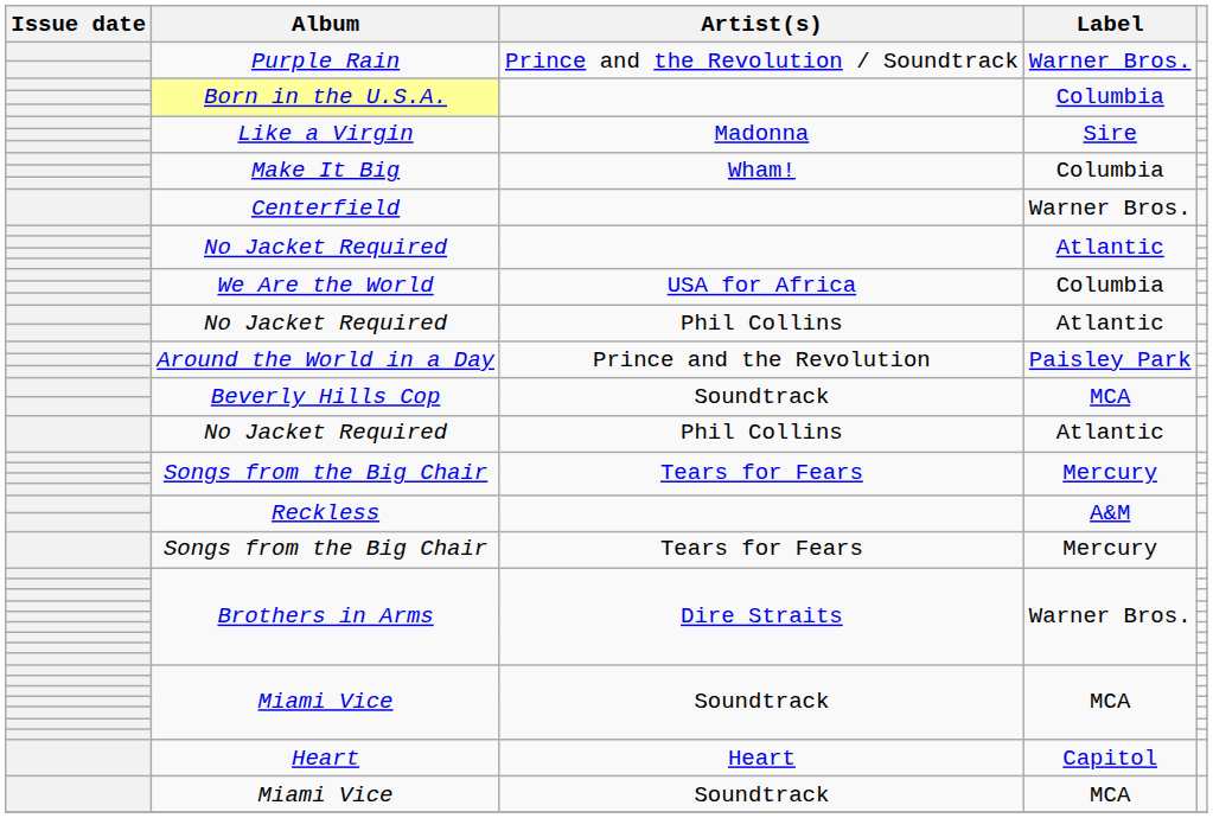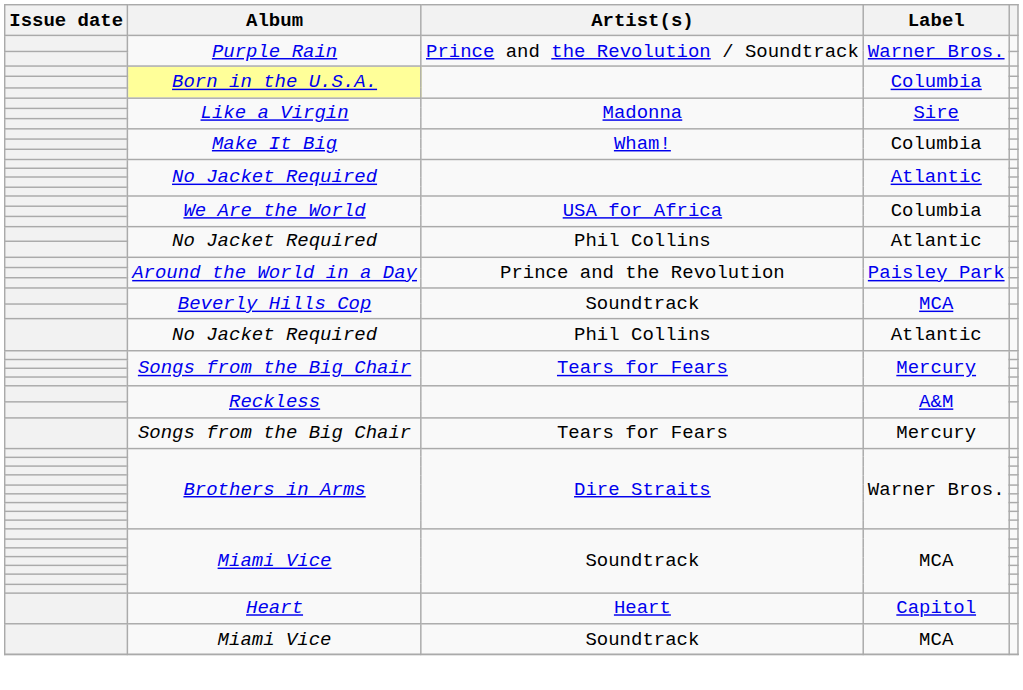- row: Centerfield | Warner Bros.
